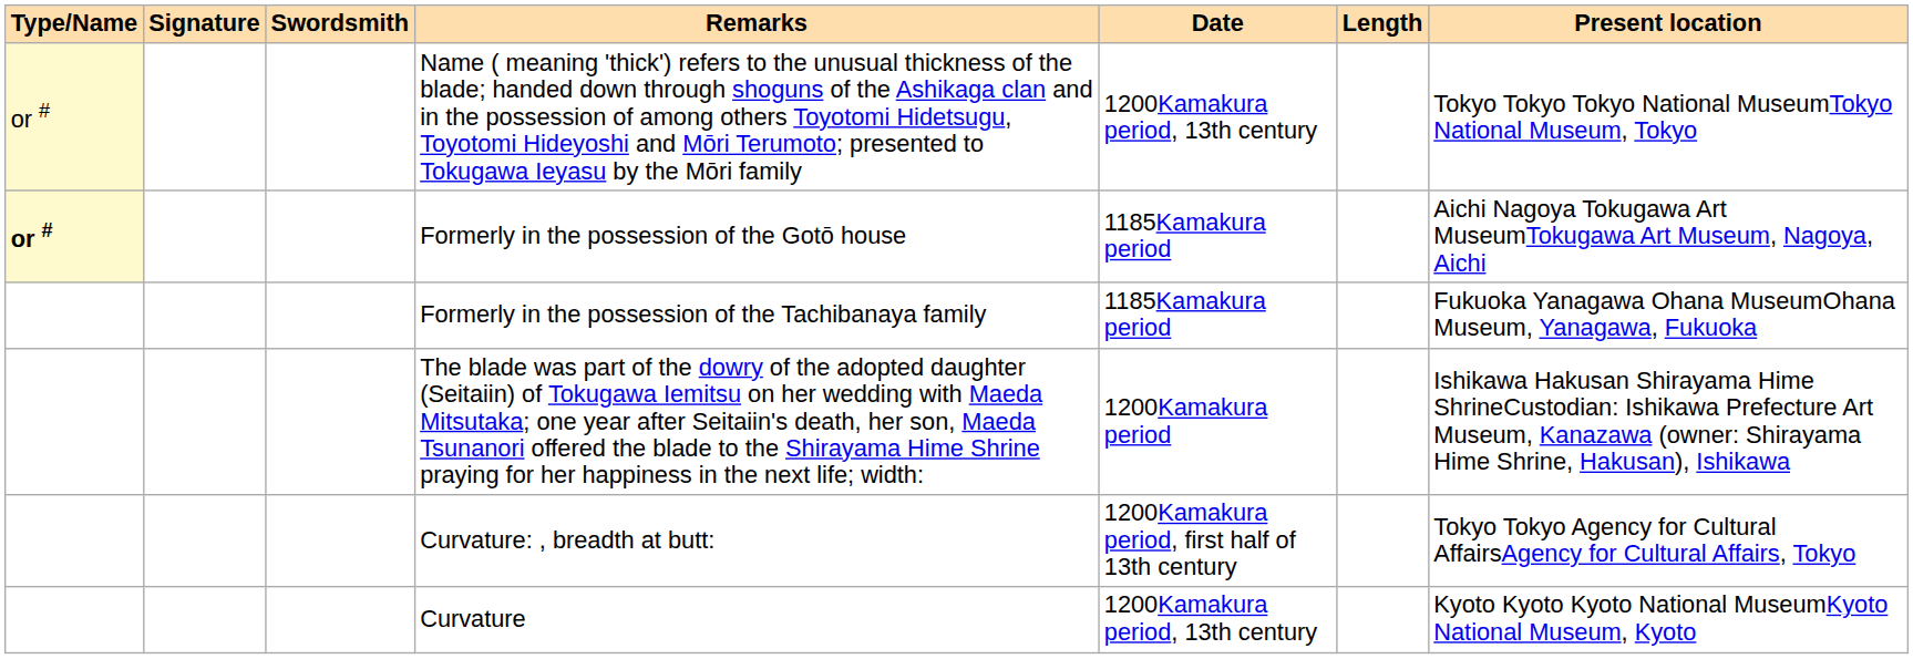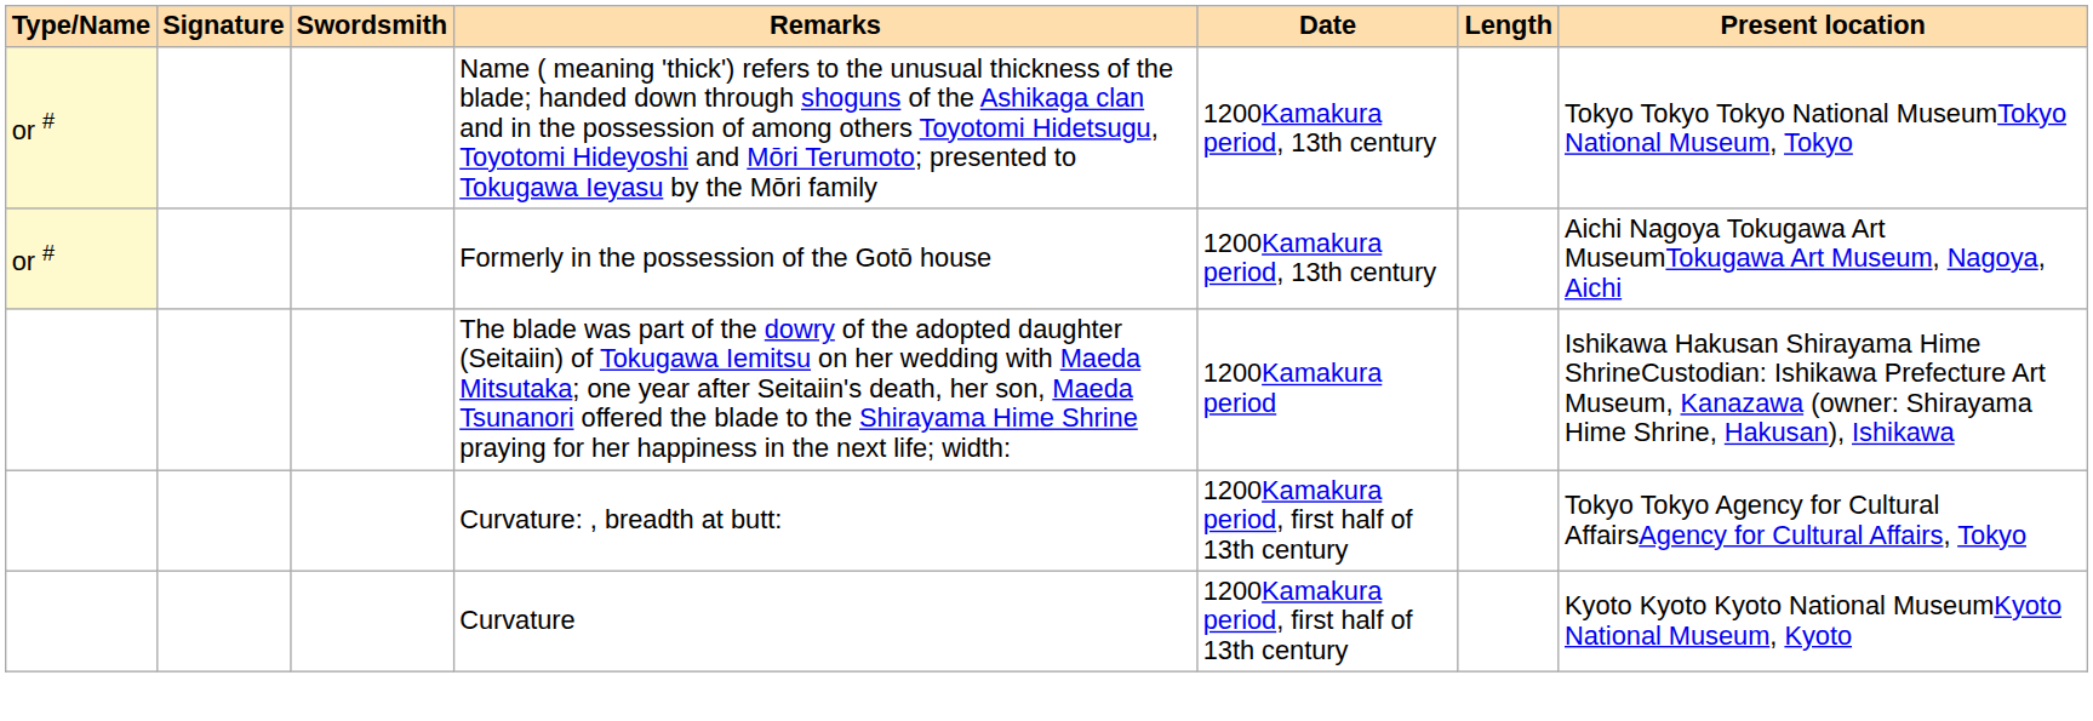Formerly in the possession of the Gotō house | Type/Name: bold -> normal
Formerly in the possession of the Gotō house | Date: 1185Kamakura period -> 1200Kamakura period, 13th century
- row: Formerly in the possession of the Tachibanaya family | 1185Kamakura period | Fukuoka Yanagawa Ohana MuseumOhana Museum, Yanagawa, Fukuoka
Curvature | Date: 1200Kamakura period, 13th century -> 1200Kamakura period, first half of 13th century
